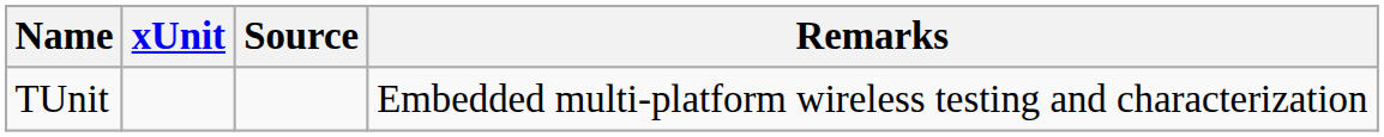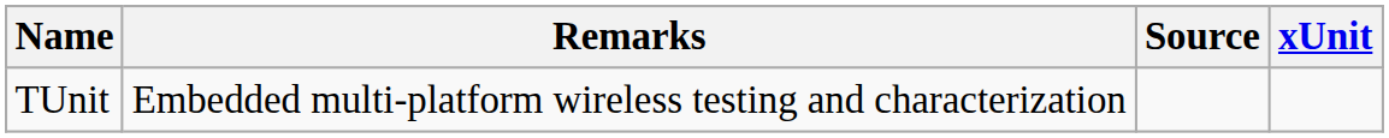columns swapped: xUnit <-> Remarks
